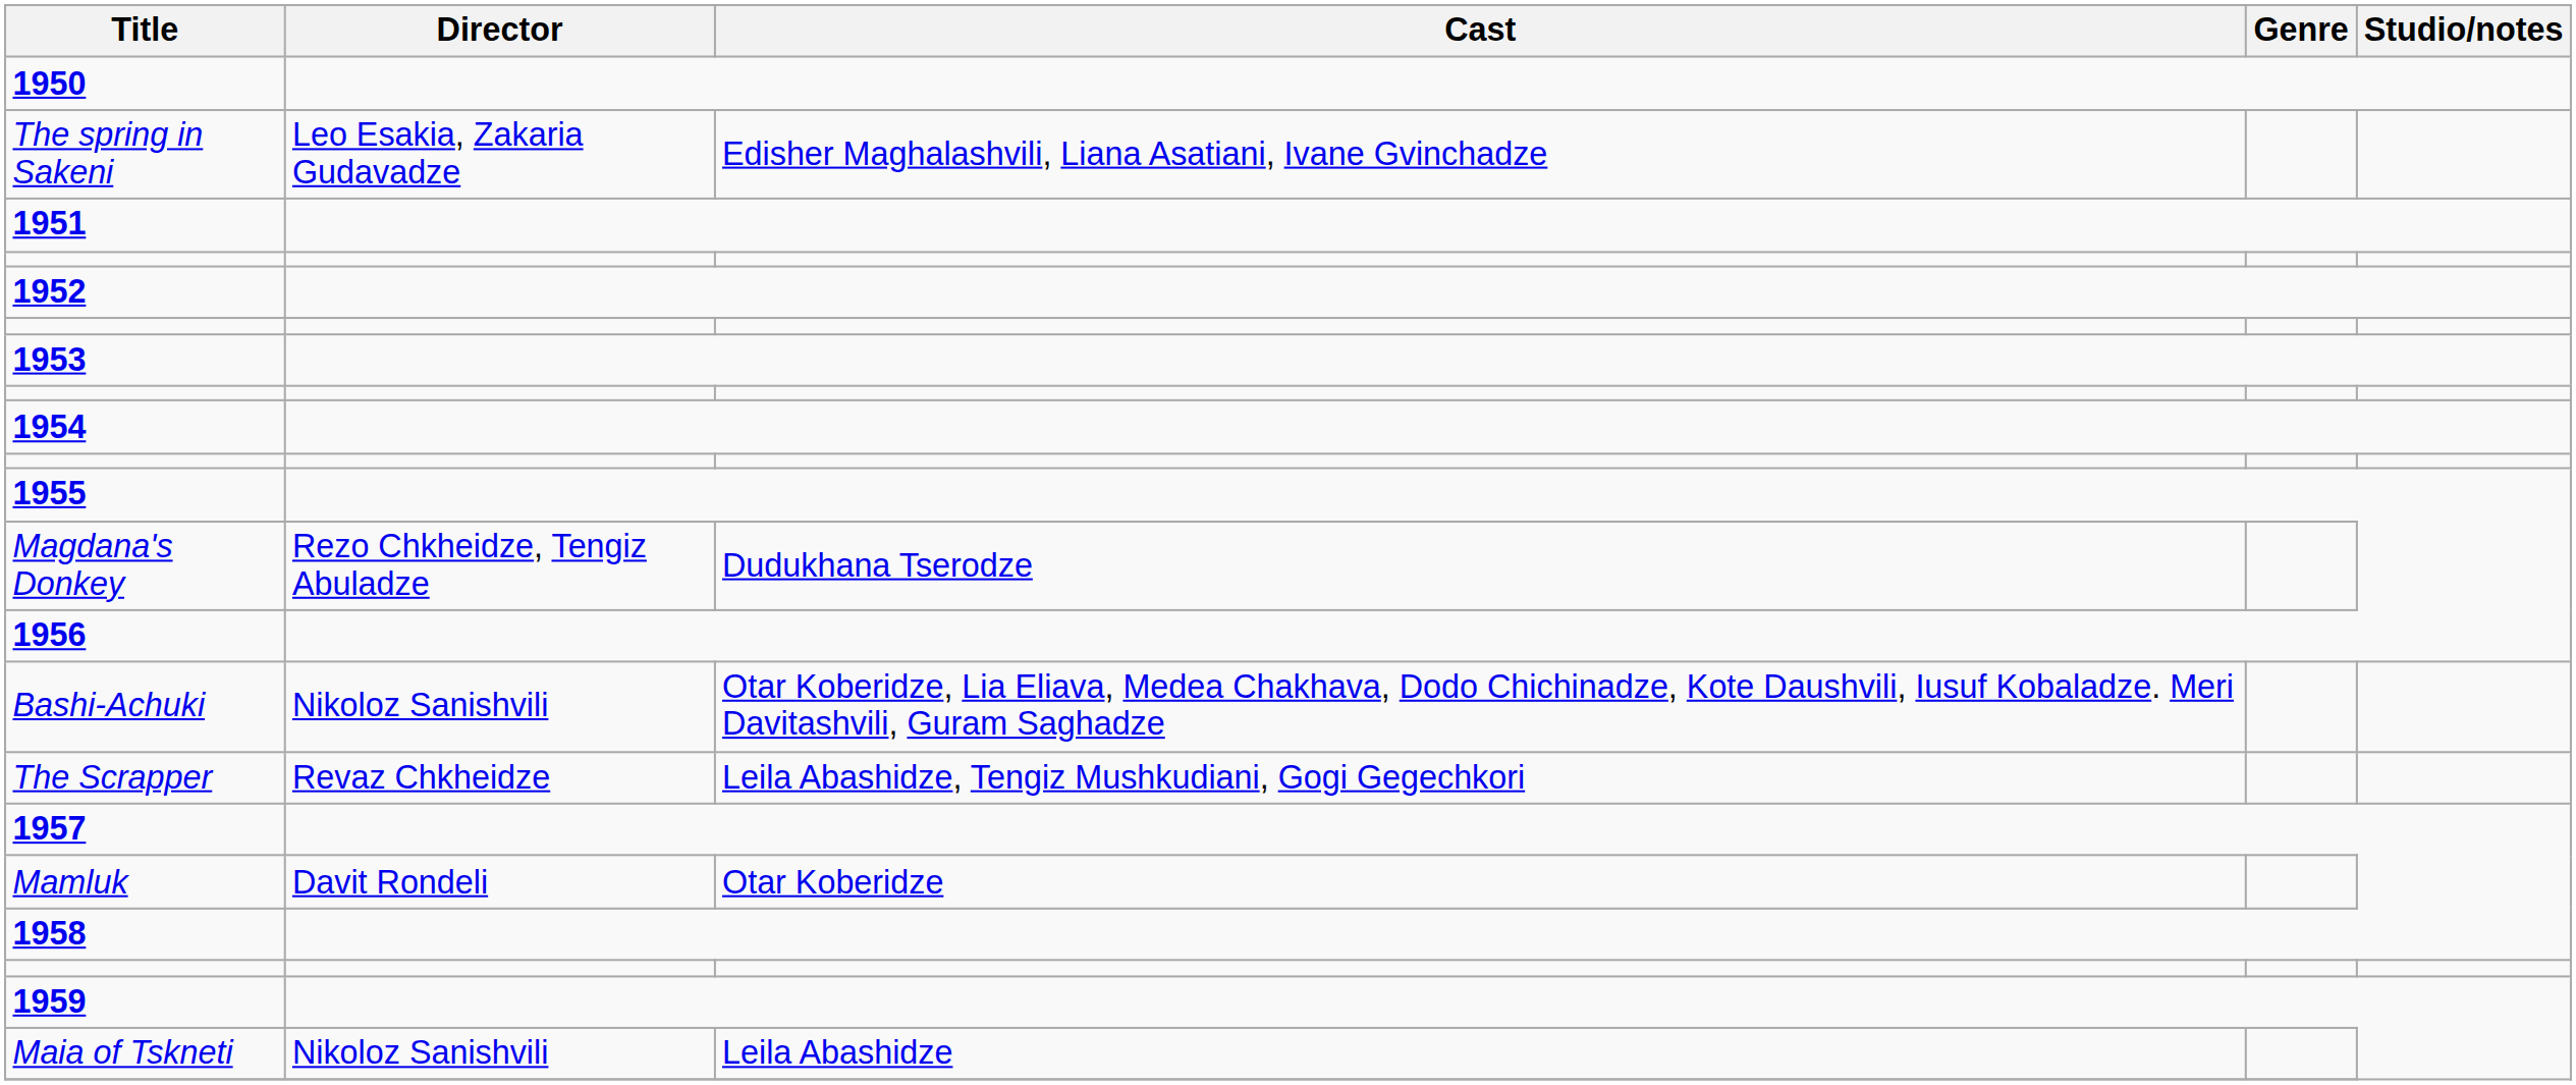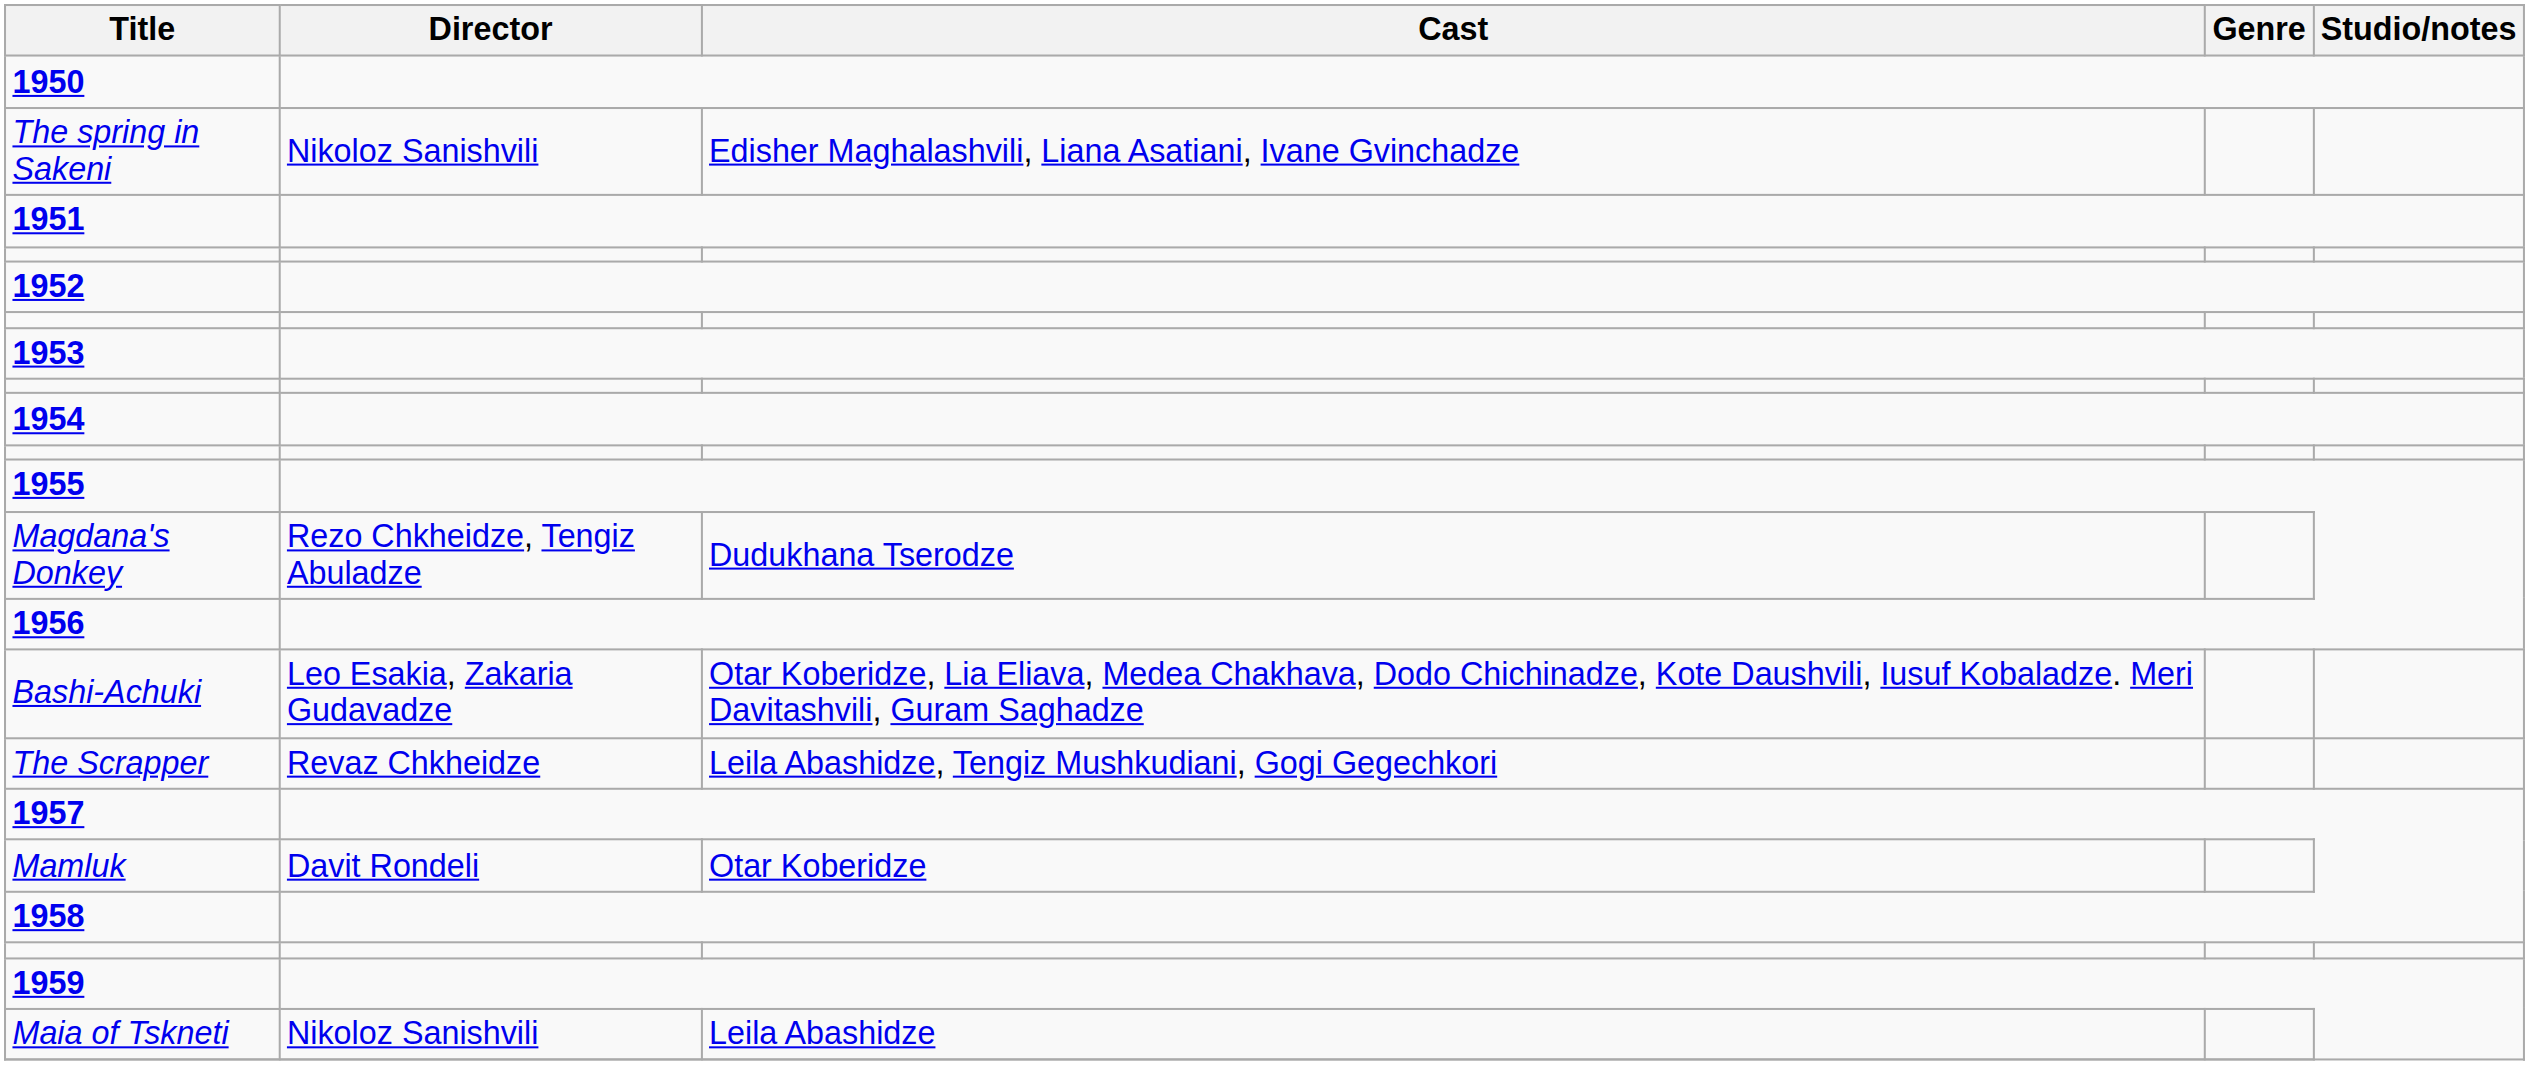The spring in Sakeni | Director: Leo Esakia, Zakaria Gudavadze -> Nikoloz Sanishvili
Bashi-Achuki | Director: Nikoloz Sanishvili -> Leo Esakia, Zakaria Gudavadze
